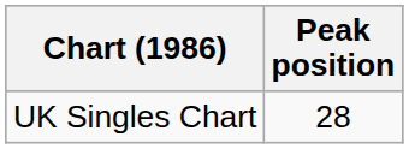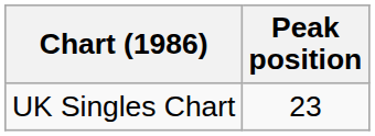UK Singles Chart | Peak position: 28 -> 23
